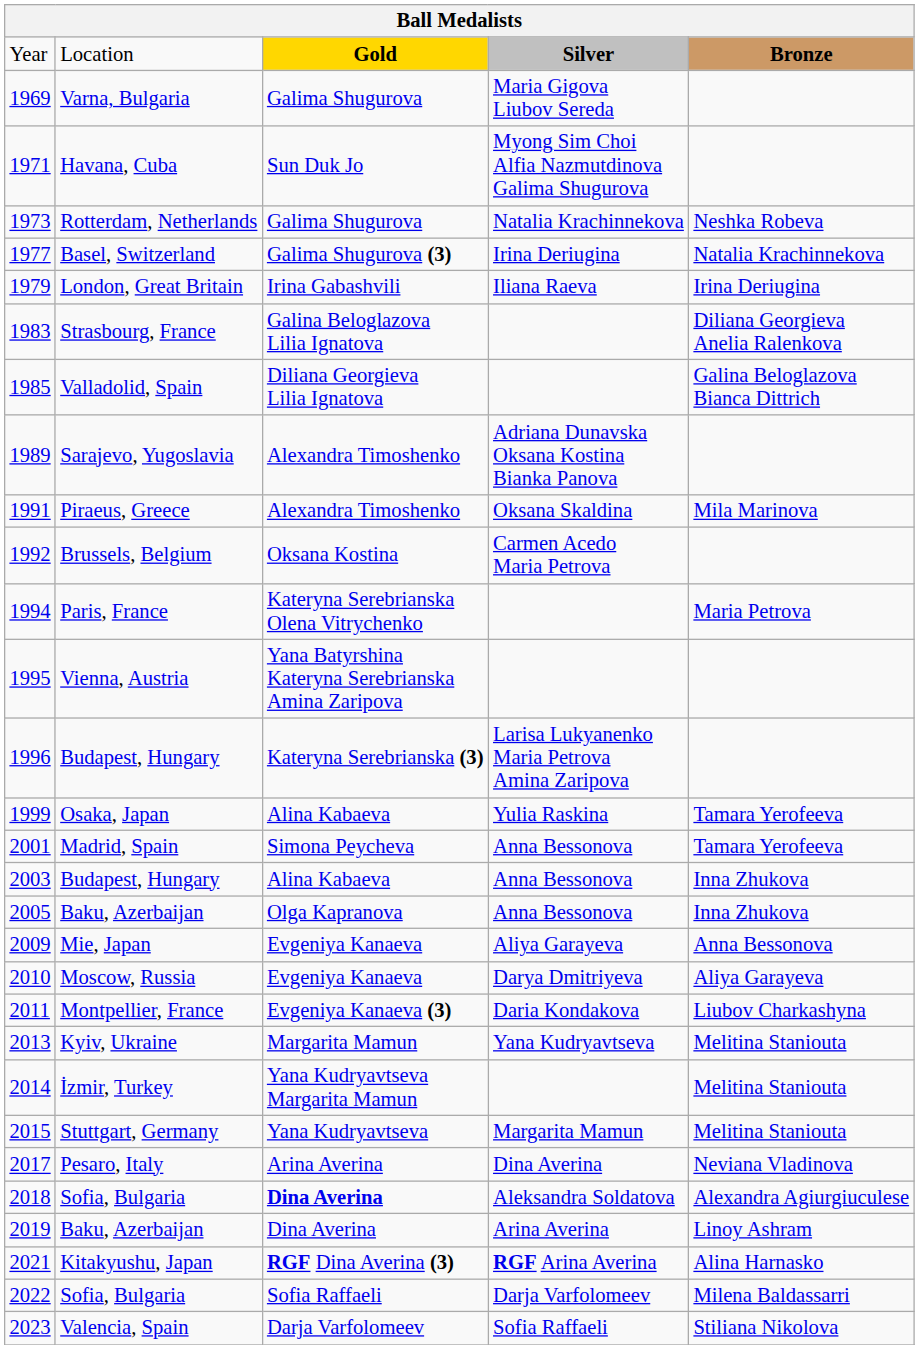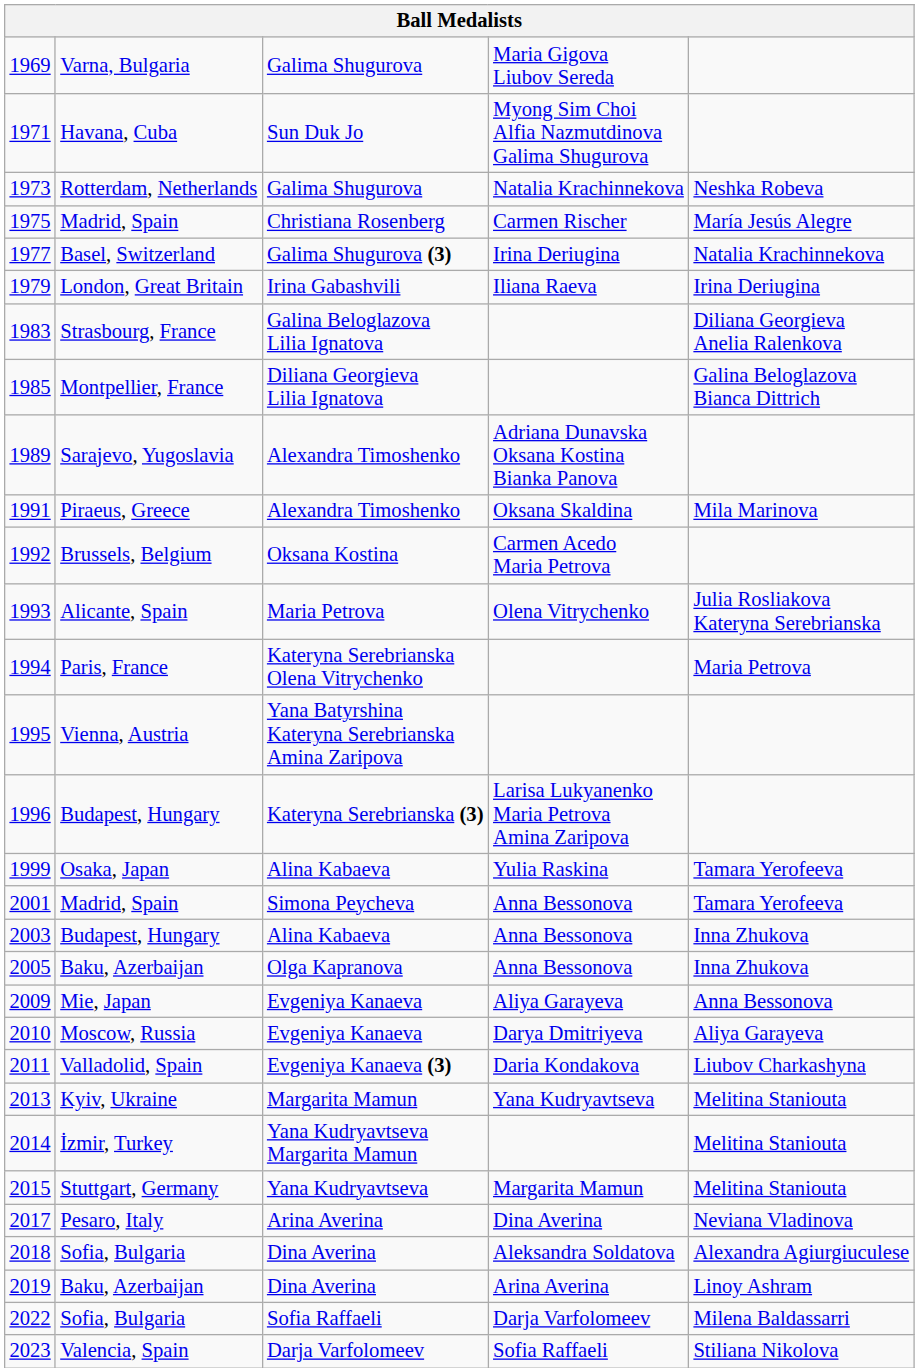- row: Year | Location | Gold | Silver | Bronze
+ row: 1975 | Madrid, Spain | Christiana Rosenberg | Carmen Rischer | María Jesús Alegre
1985 | column 2: Valladolid, Spain -> Montpellier, France
+ row: 1993 | Alicante, Spain | Maria Petrova | Olena Vitrychenko | Julia Rosliakova Kateryna Serebrianska
2011 | column 2: Montpellier, France -> Valladolid, Spain
2018 | column 3: bold -> normal
- row: 2021 | Kitakyushu, Japan | RGF Dina Averina (3) | RGF Arina Averina | Alina Harnasko
